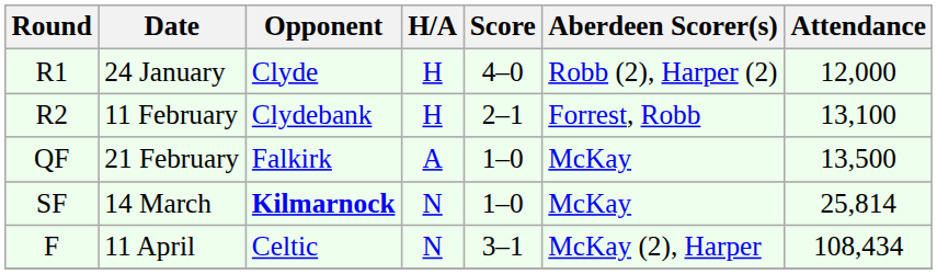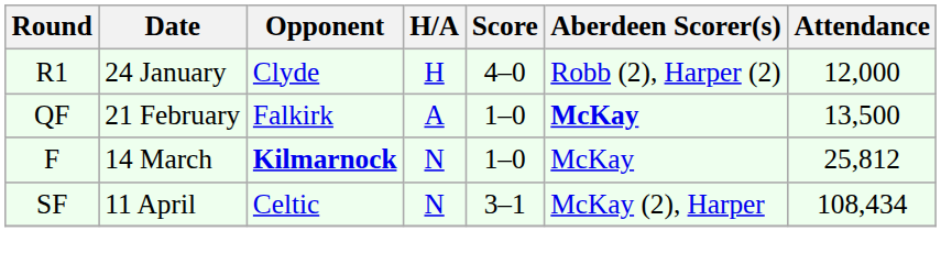- row: R2 | 11 February | Clydebank | H | 2–1 | Forrest, Robb | 13,100
21 February | Aberdeen Scorer(s): normal -> bold
14 March | Round: SF -> F
14 March | Attendance: 25,814 -> 25,812
11 April | Round: F -> SF
